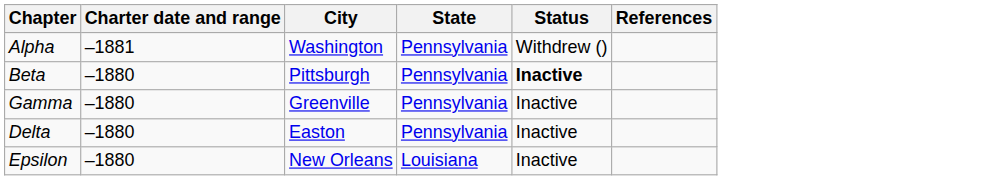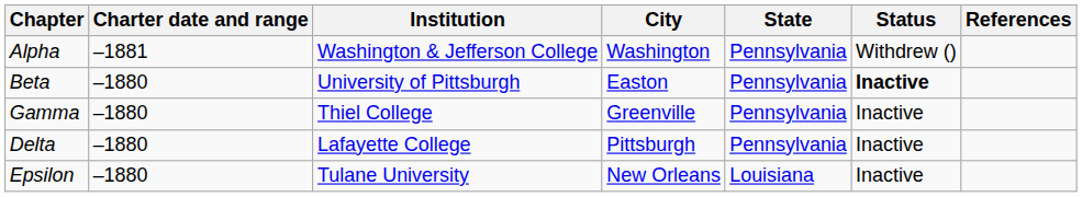+ column: Institution | Washington & Jefferson College | University of Pittsburgh | Thiel College | Lafayette College | Tulane University
Beta | City: Pittsburgh -> Easton
Delta | City: Easton -> Pittsburgh
